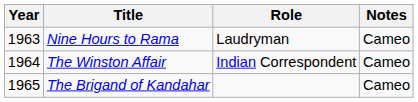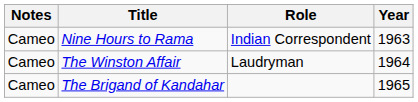columns swapped: Year <-> Notes
Nine Hours to Rama | Role: Laudryman -> Indian Correspondent
The Winston Affair | Role: Indian Correspondent -> Laudryman
